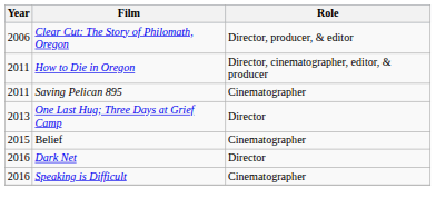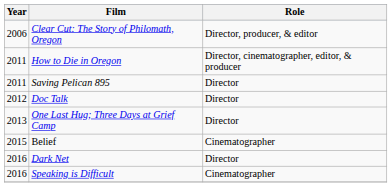Saving Pelican 895 | Role: Cinematographer -> Director
+ row: 2012 | Doc Talk | Director
